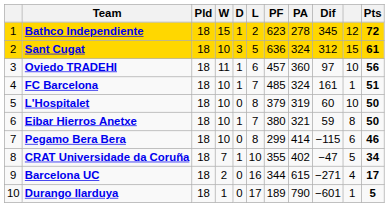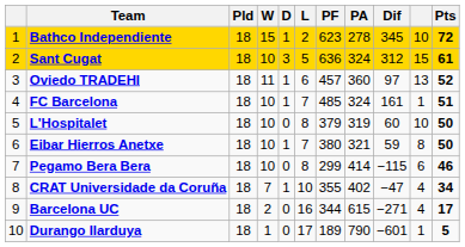Bathco Independiente | column 10: 12 -> 10
Oviedo TRADEHI | column 10: 10 -> 13
Oviedo TRADEHI | Pts: 56 -> 52
CRAT Universidade da Coruña | column 10: 5 -> 4
